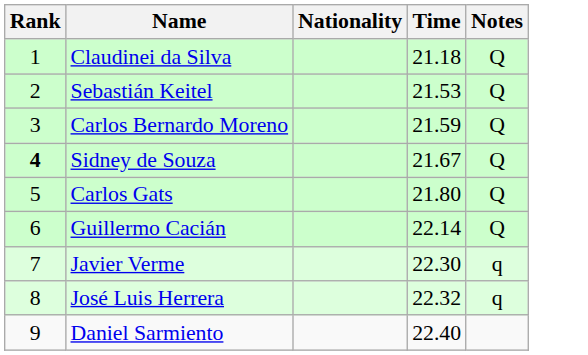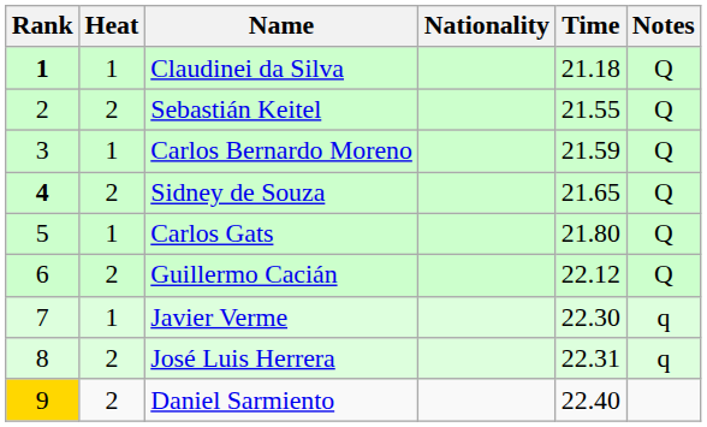+ column: Heat | 1 | 2 | 1 | 2 | 1 | 2 | 1 | 2 | 2
Claudinei da Silva | Rank: normal -> bold
Sebastián Keitel | Time: 21.53 -> 21.55
Sidney de Souza | Time: 21.67 -> 21.65
Guillermo Cacián | Time: 22.14 -> 22.12
José Luis Herrera | Time: 22.32 -> 22.31
Daniel Sarmiento | Rank: no background -> gold background
